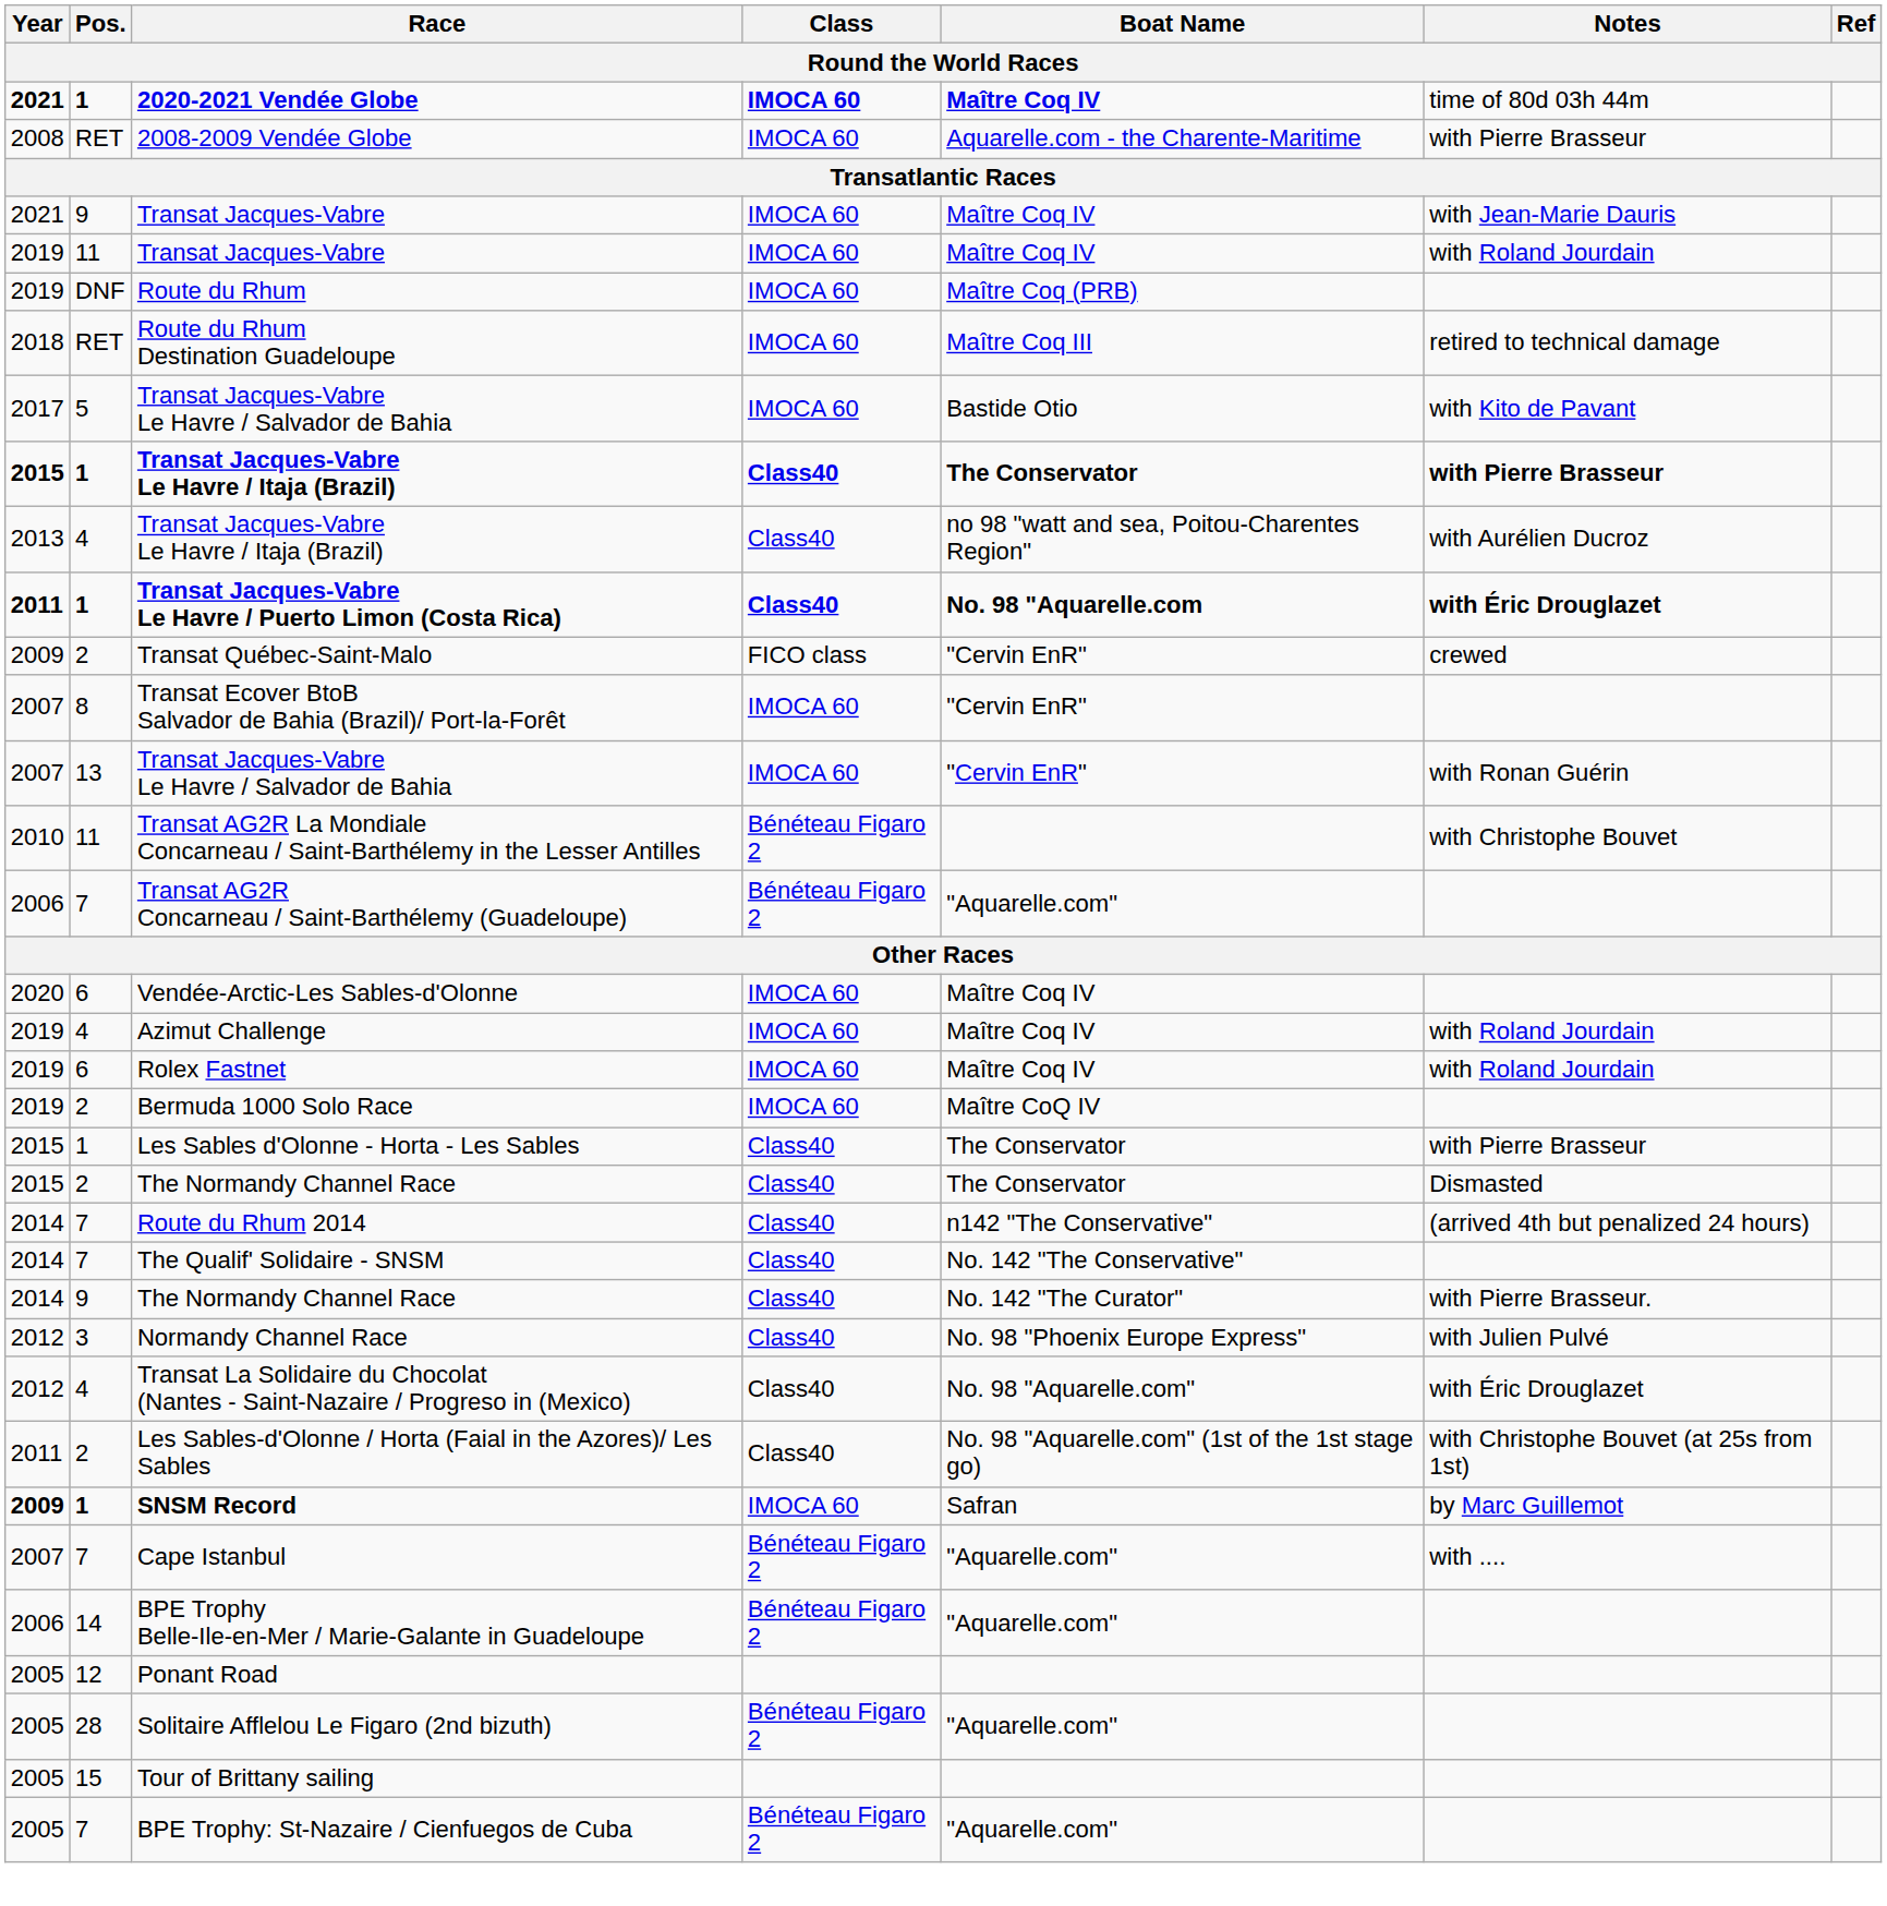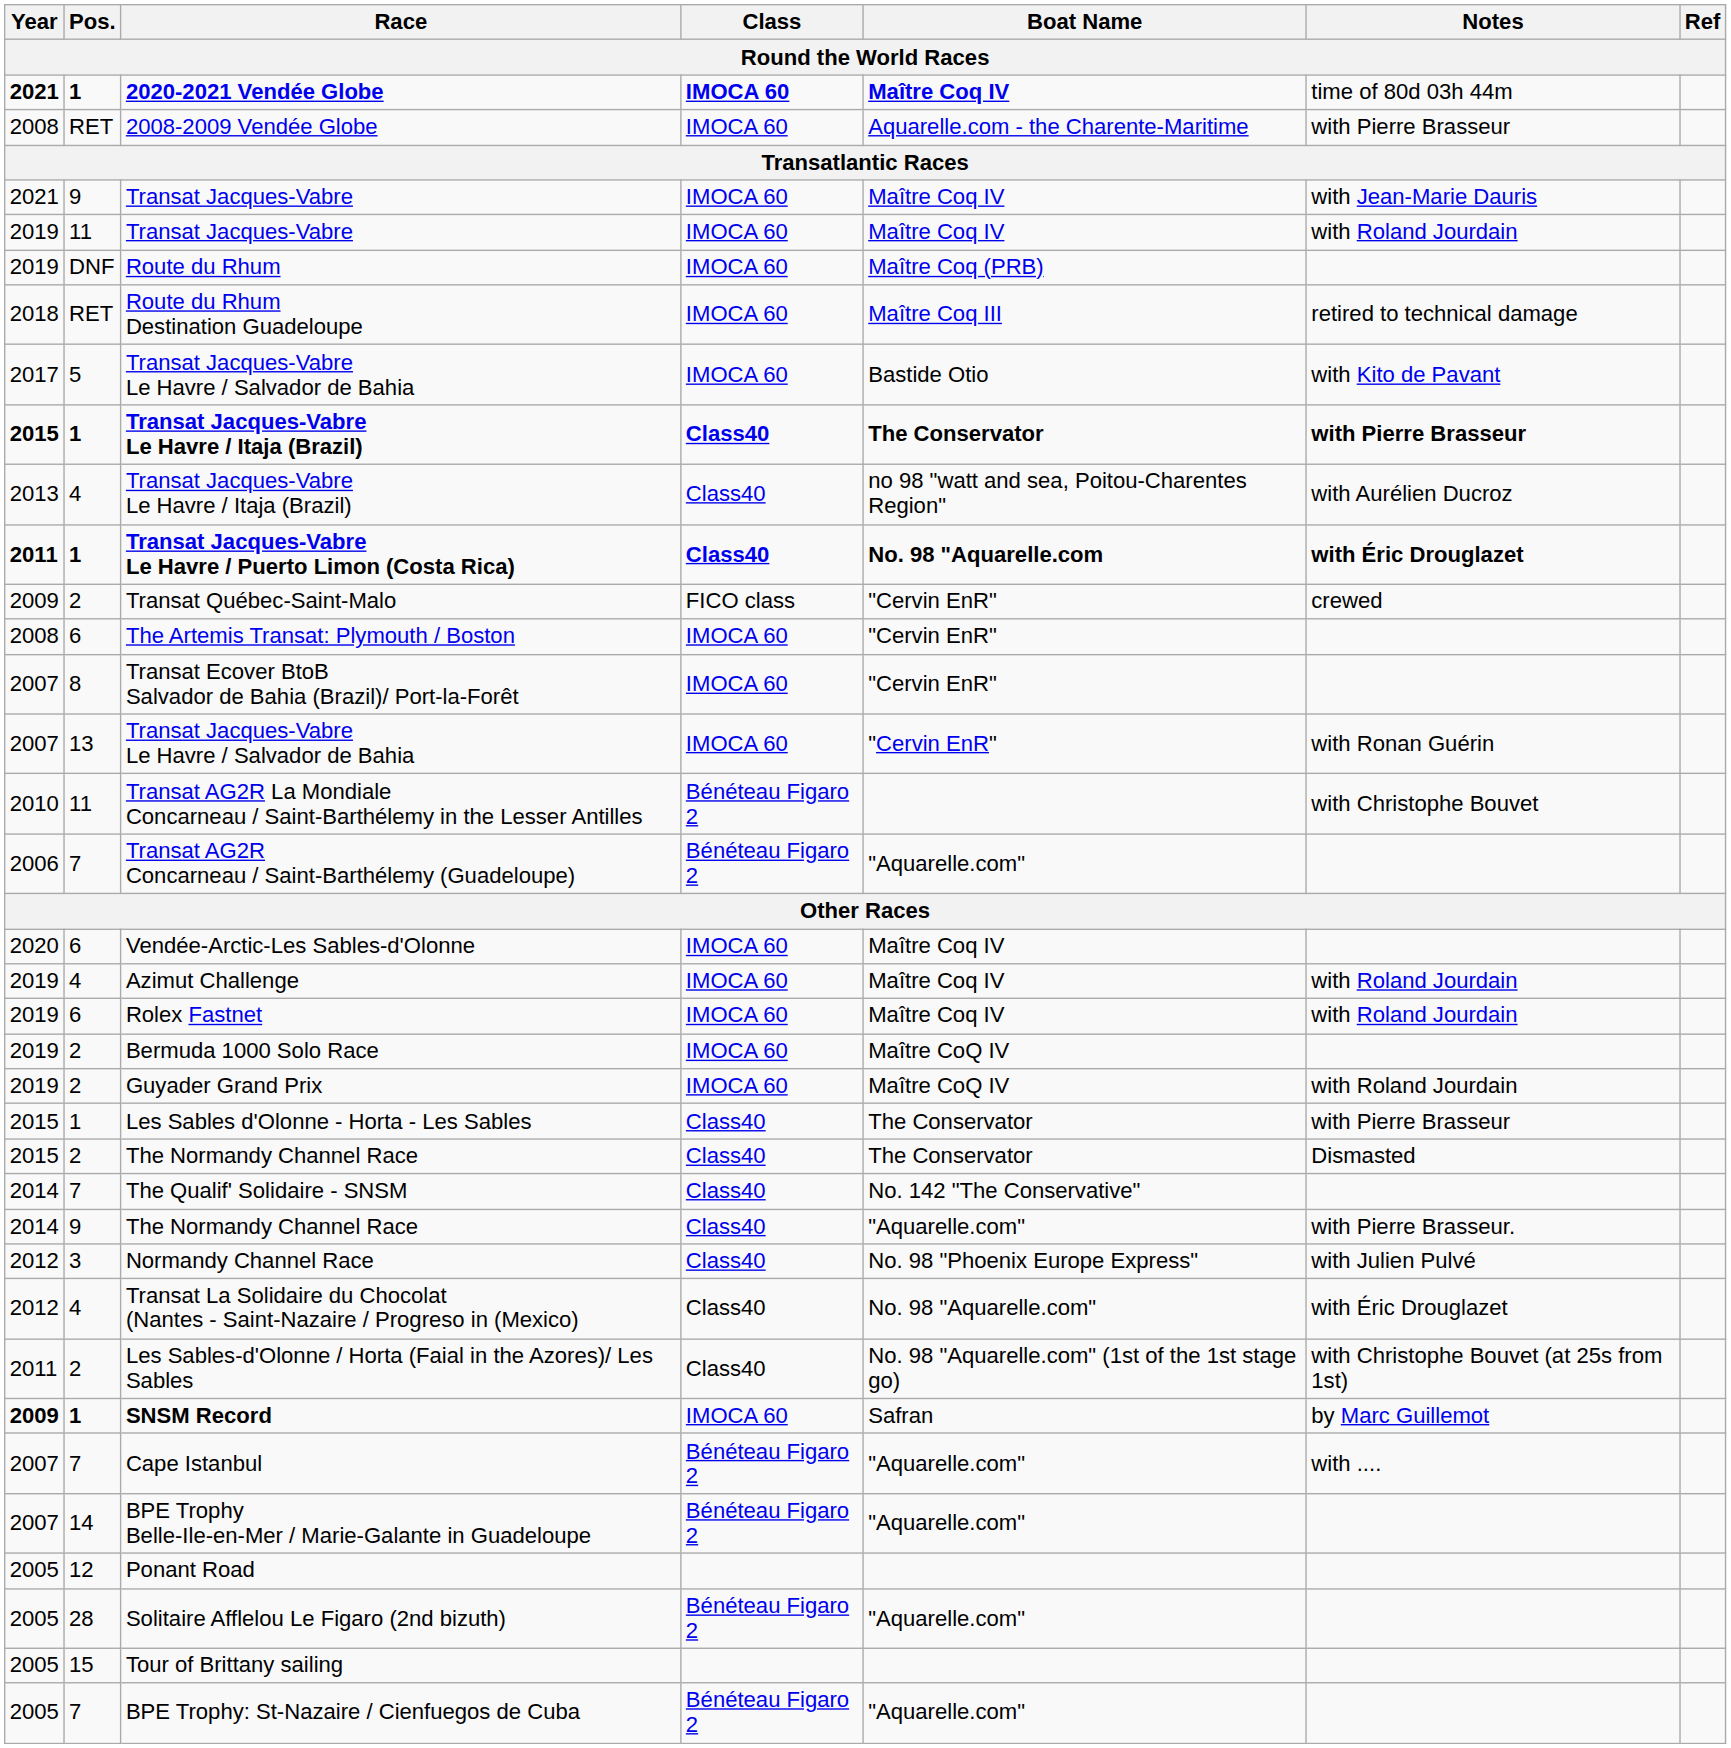+ row: 2008 | 6 | The Artemis Transat: Plymouth / Boston | IMOCA 60 | "Cervin EnR"
+ row: 2019 | 2 | Guyader Grand Prix | IMOCA 60 | Maître CoQ IV | with Roland Jourdain
- row: 2014 | 7 | Route du Rhum 2014 | Class40 | n142 "The Conservative" | (arrived 4th but penalized 24 hours)
9 / The Normandy Channel Race | Boat Name: No. 142 "The Curator" -> "Aquarelle.com"
BPE Trophy Belle-Ile-en-Mer / Marie-Galante in Guadeloupe | Year: 2006 -> 2007
